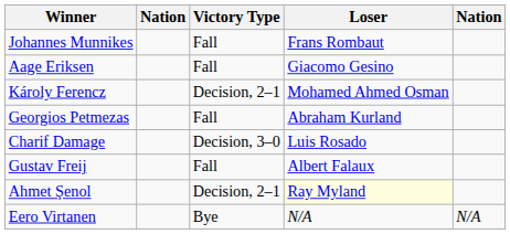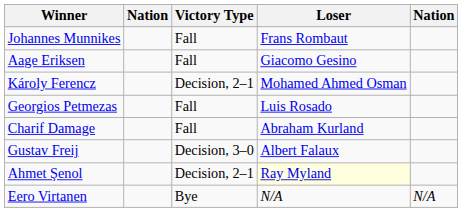Georgios Petmezas | Loser: Abraham Kurland -> Luis Rosado
Charif Damage | Victory Type: Decision, 3–0 -> Fall
Charif Damage | Loser: Luis Rosado -> Abraham Kurland
Gustav Freij | Victory Type: Fall -> Decision, 3–0
